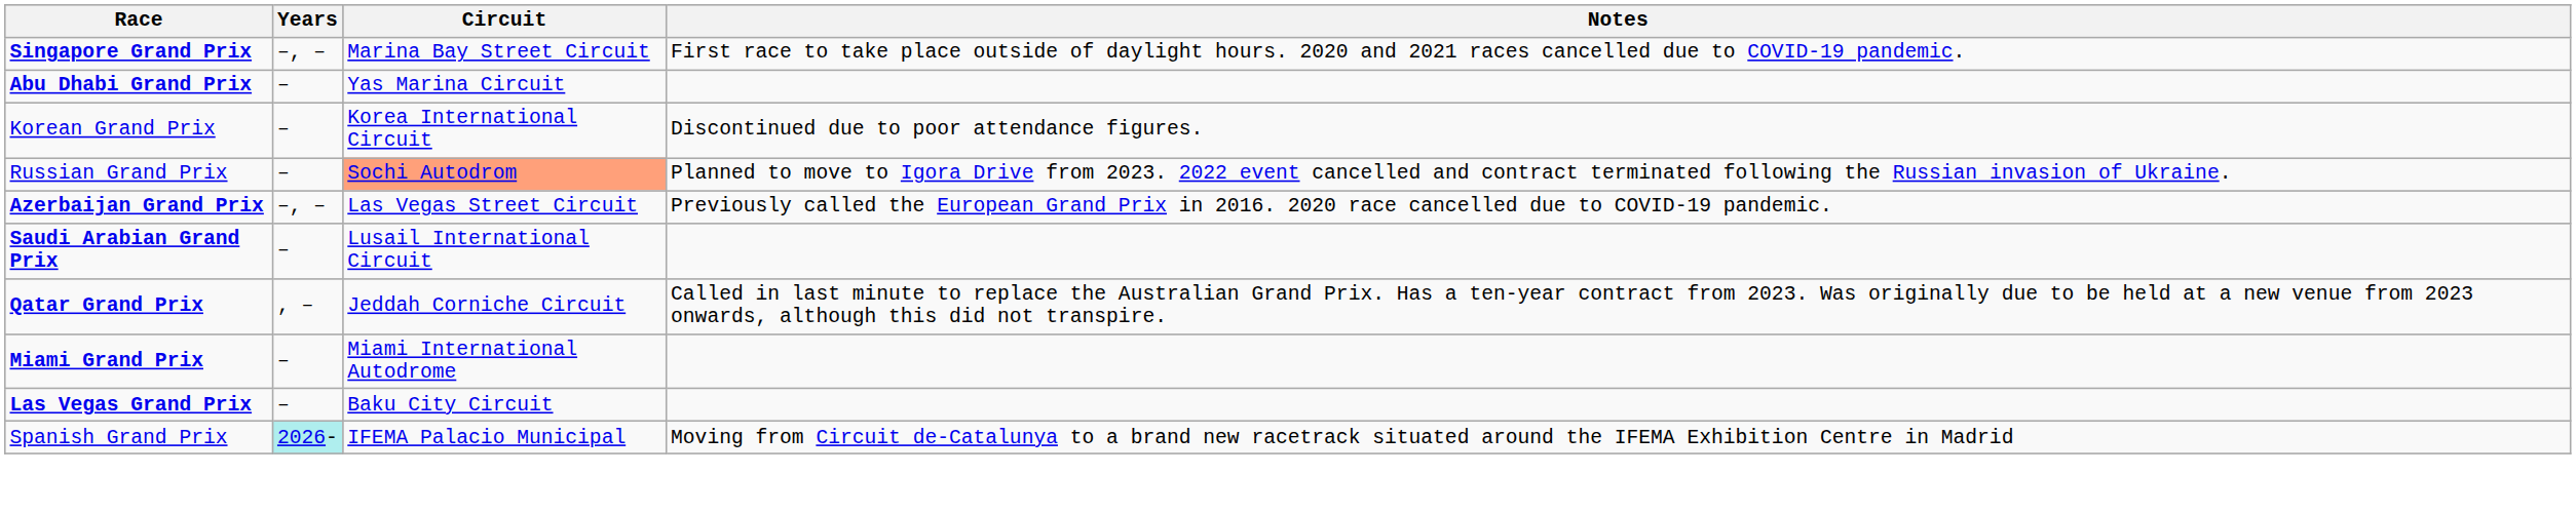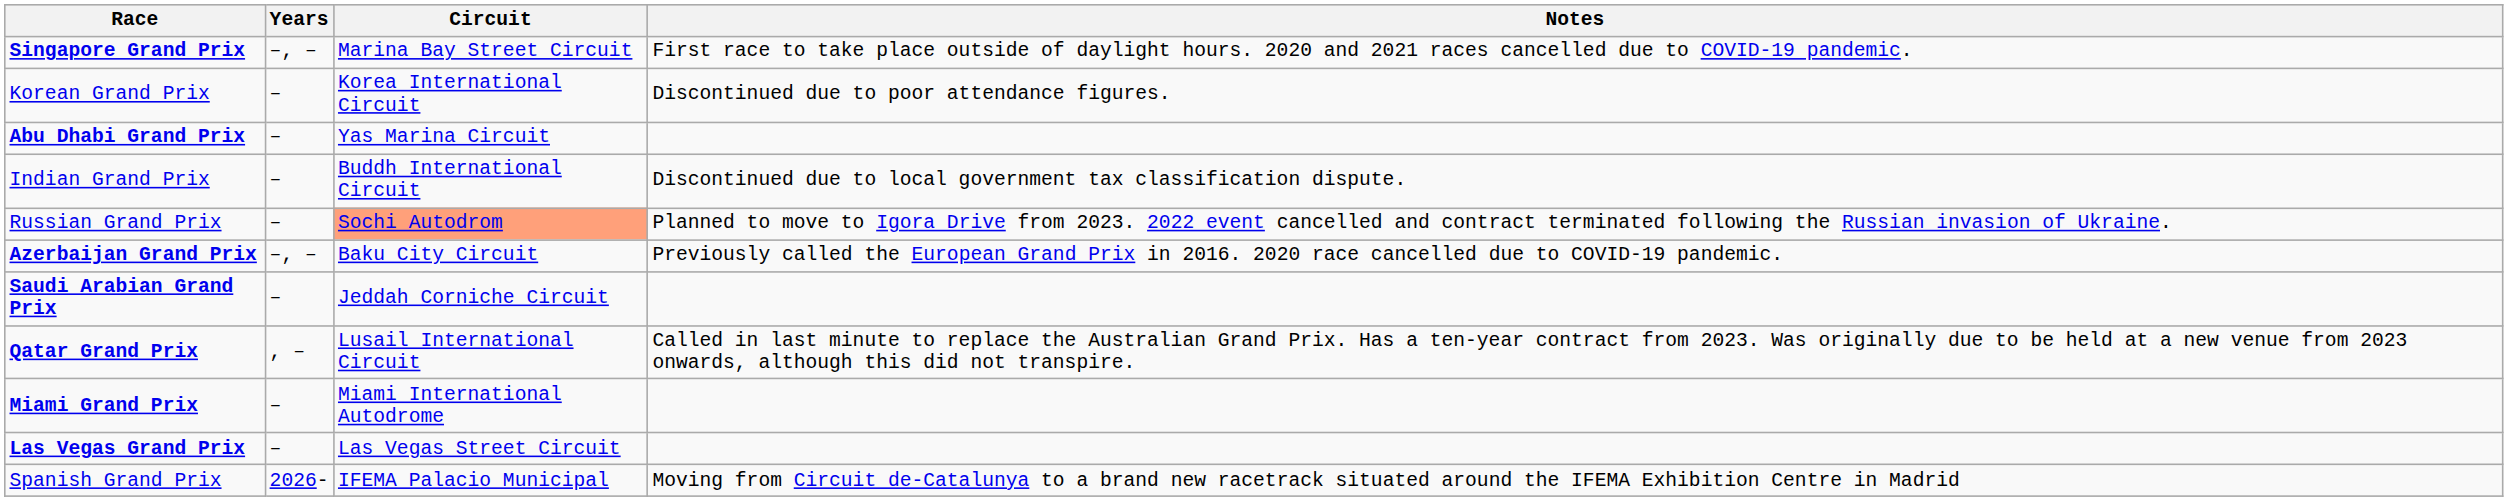rows swapped: Abu Dhabi Grand Prix <-> Korean Grand Prix
+ row: Indian Grand Prix | – | Buddh International Circuit | Discontinued due to local government tax classification dispute.
Azerbaijan Grand Prix | Circuit: Las Vegas Street Circuit -> Baku City Circuit
Saudi Arabian Grand Prix | Circuit: Lusail International Circuit -> Jeddah Corniche Circuit
Qatar Grand Prix | Circuit: Jeddah Corniche Circuit -> Lusail International Circuit
Las Vegas Grand Prix | Circuit: Baku City Circuit -> Las Vegas Street Circuit
Spanish Grand Prix | Years: paleturquoise background -> no background
